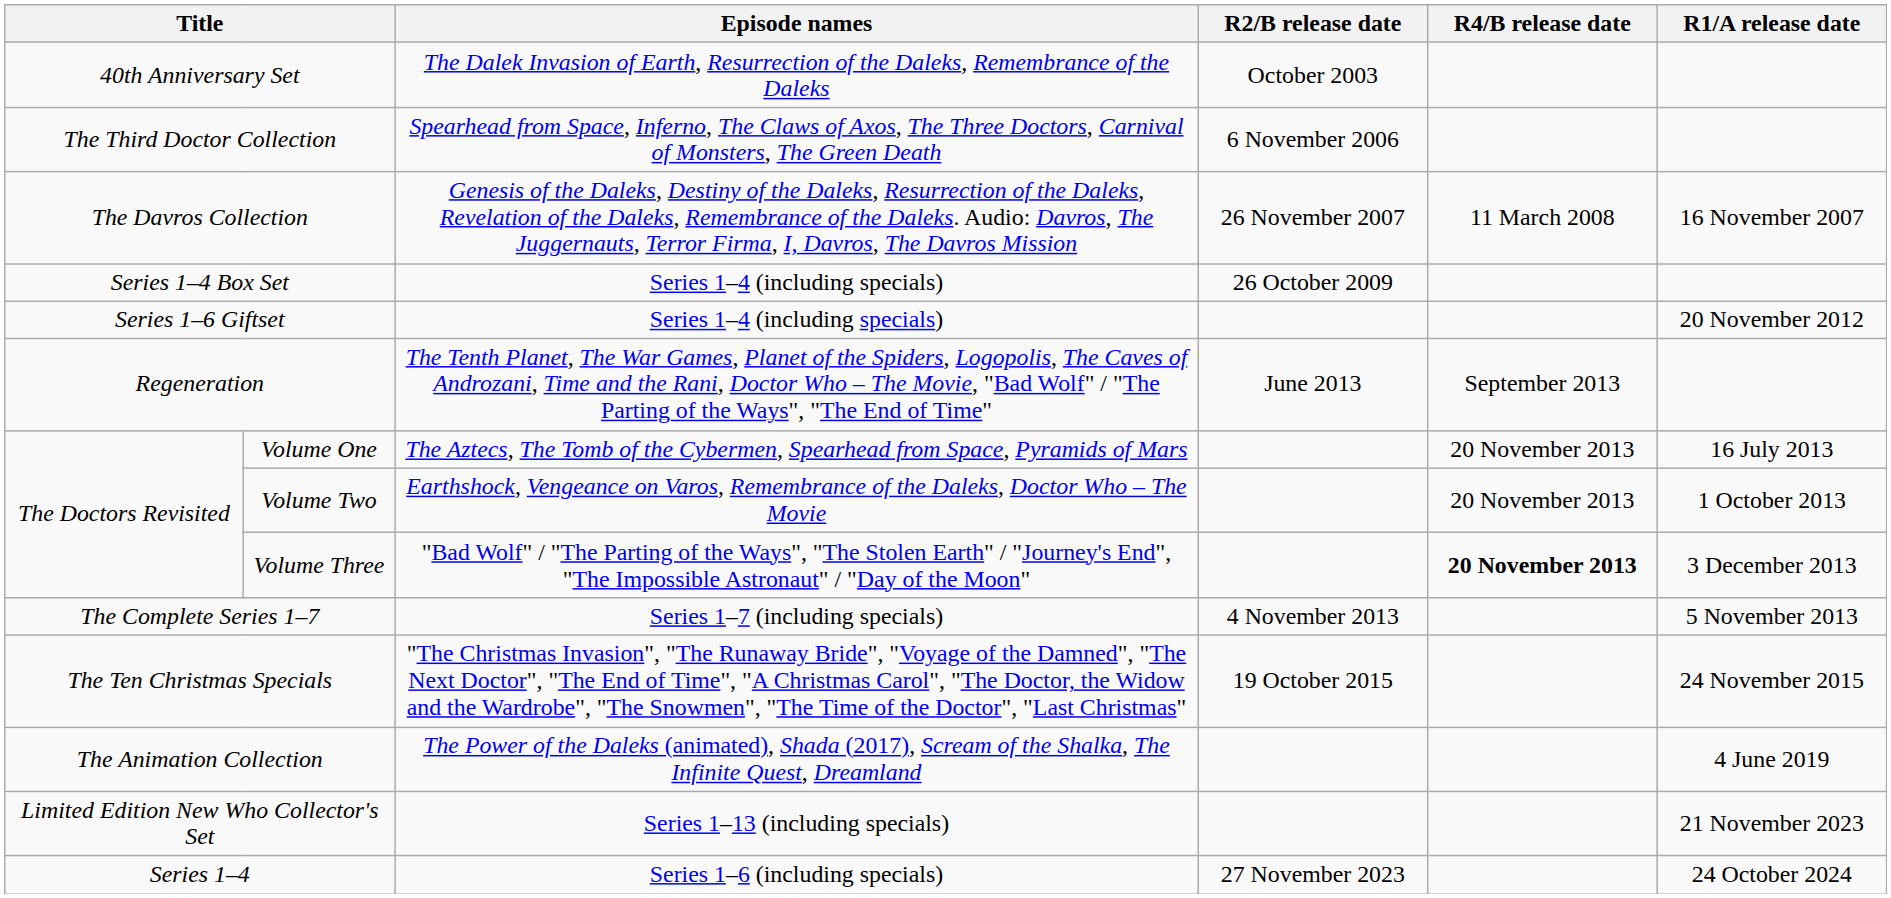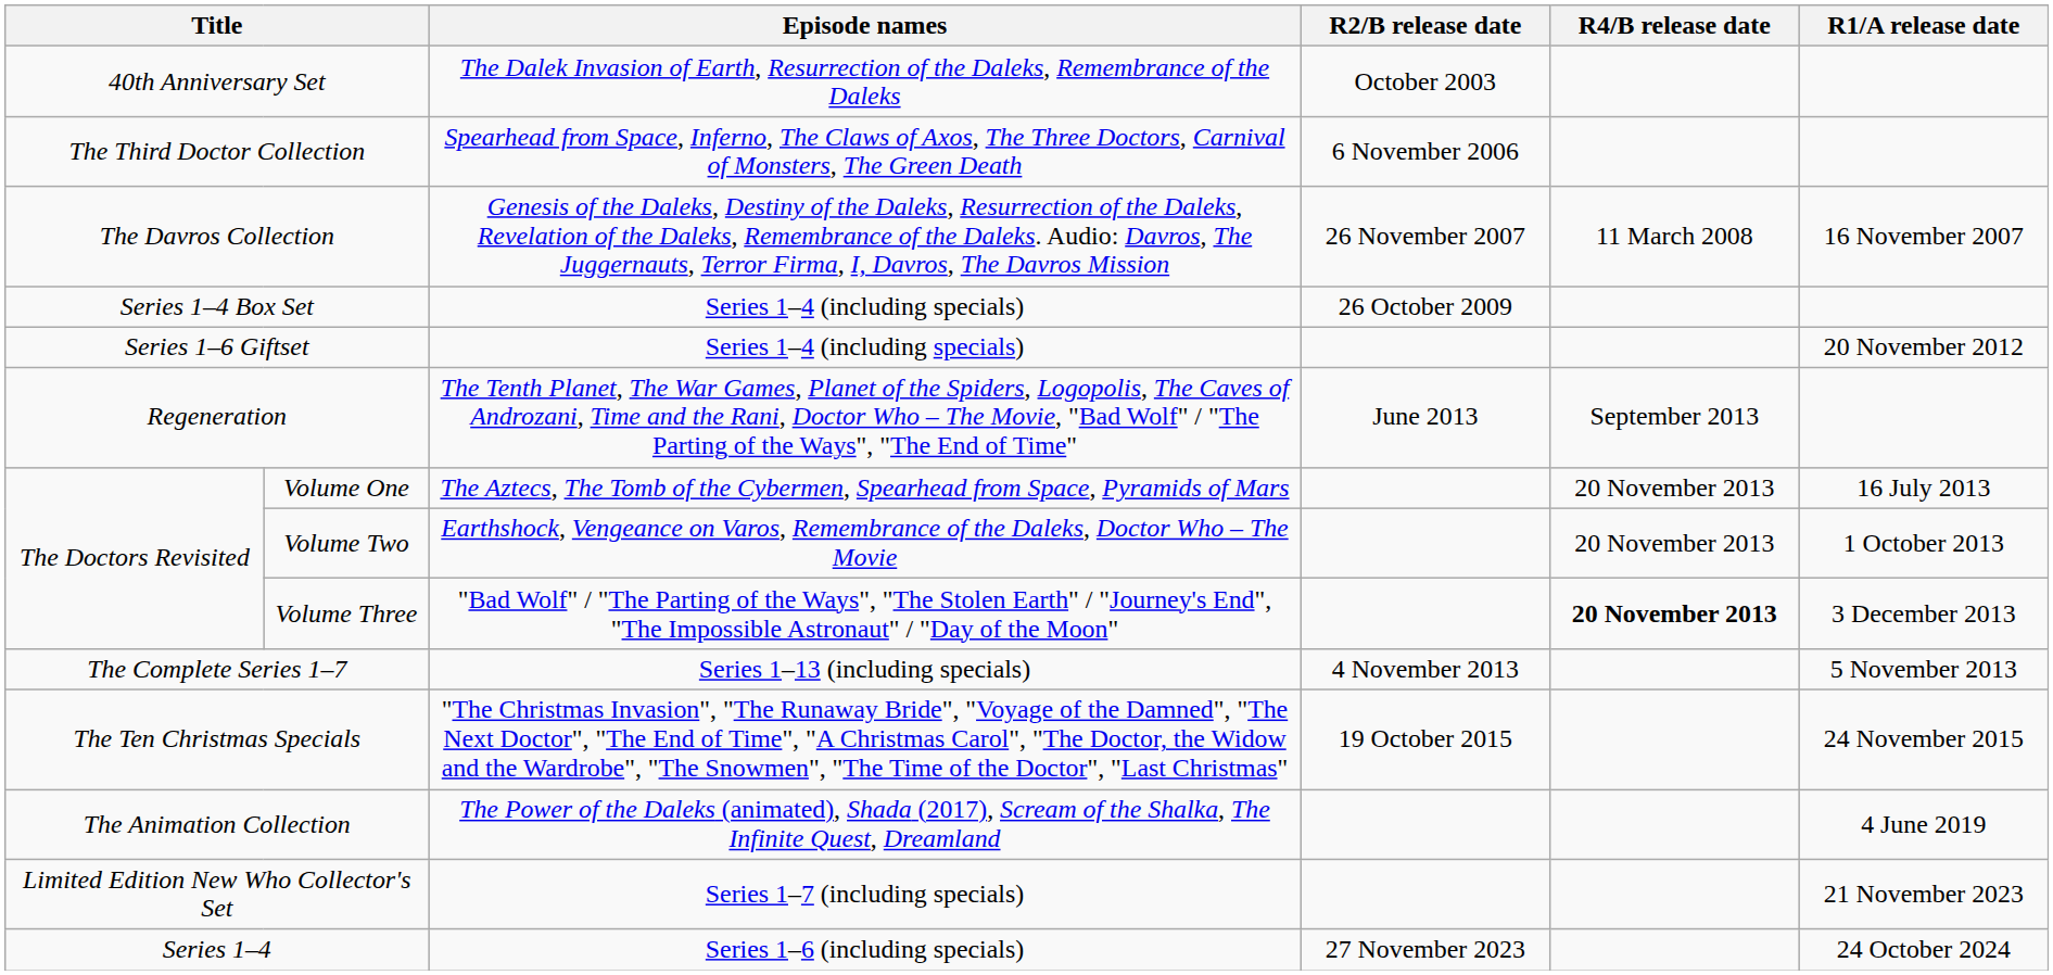The Complete Series 1–7 | Episode names: Series 1–7 (including specials) -> Series 1–13 (including specials)
Limited Edition New Who Collector's Set | Episode names: Series 1–13 (including specials) -> Series 1–7 (including specials)
